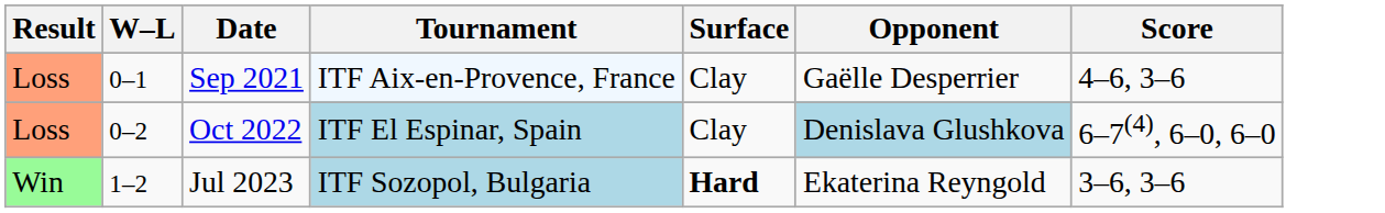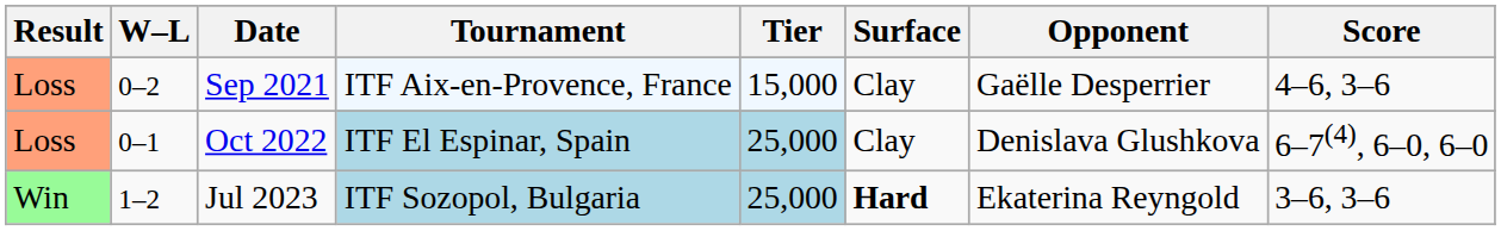+ column: Tier | 15,000 | 25,000 | 25,000
Sep 2021 | W–L: 0–1 -> 0–2
Oct 2022 | W–L: 0–2 -> 0–1
Oct 2022 | Opponent: lightblue background -> no background
